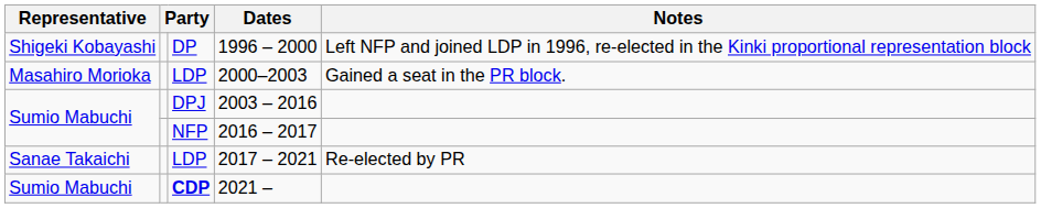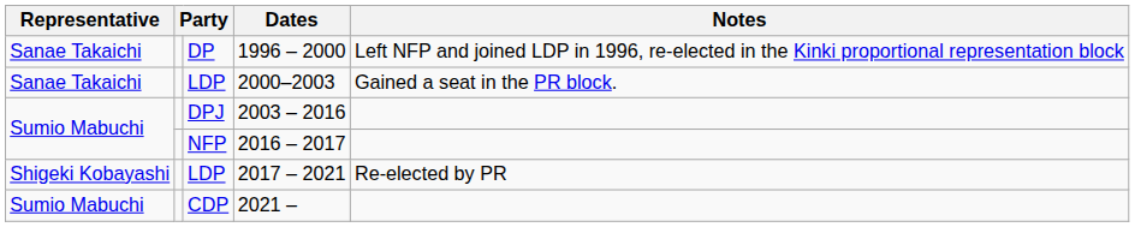1996 – 2000 | Representative: Shigeki Kobayashi -> Sanae Takaichi
2000–2003 | Representative: Masahiro Morioka -> Sanae Takaichi
2017 – 2021 | Representative: Sanae Takaichi -> Shigeki Kobayashi
2021 – | column 3: bold -> normal
